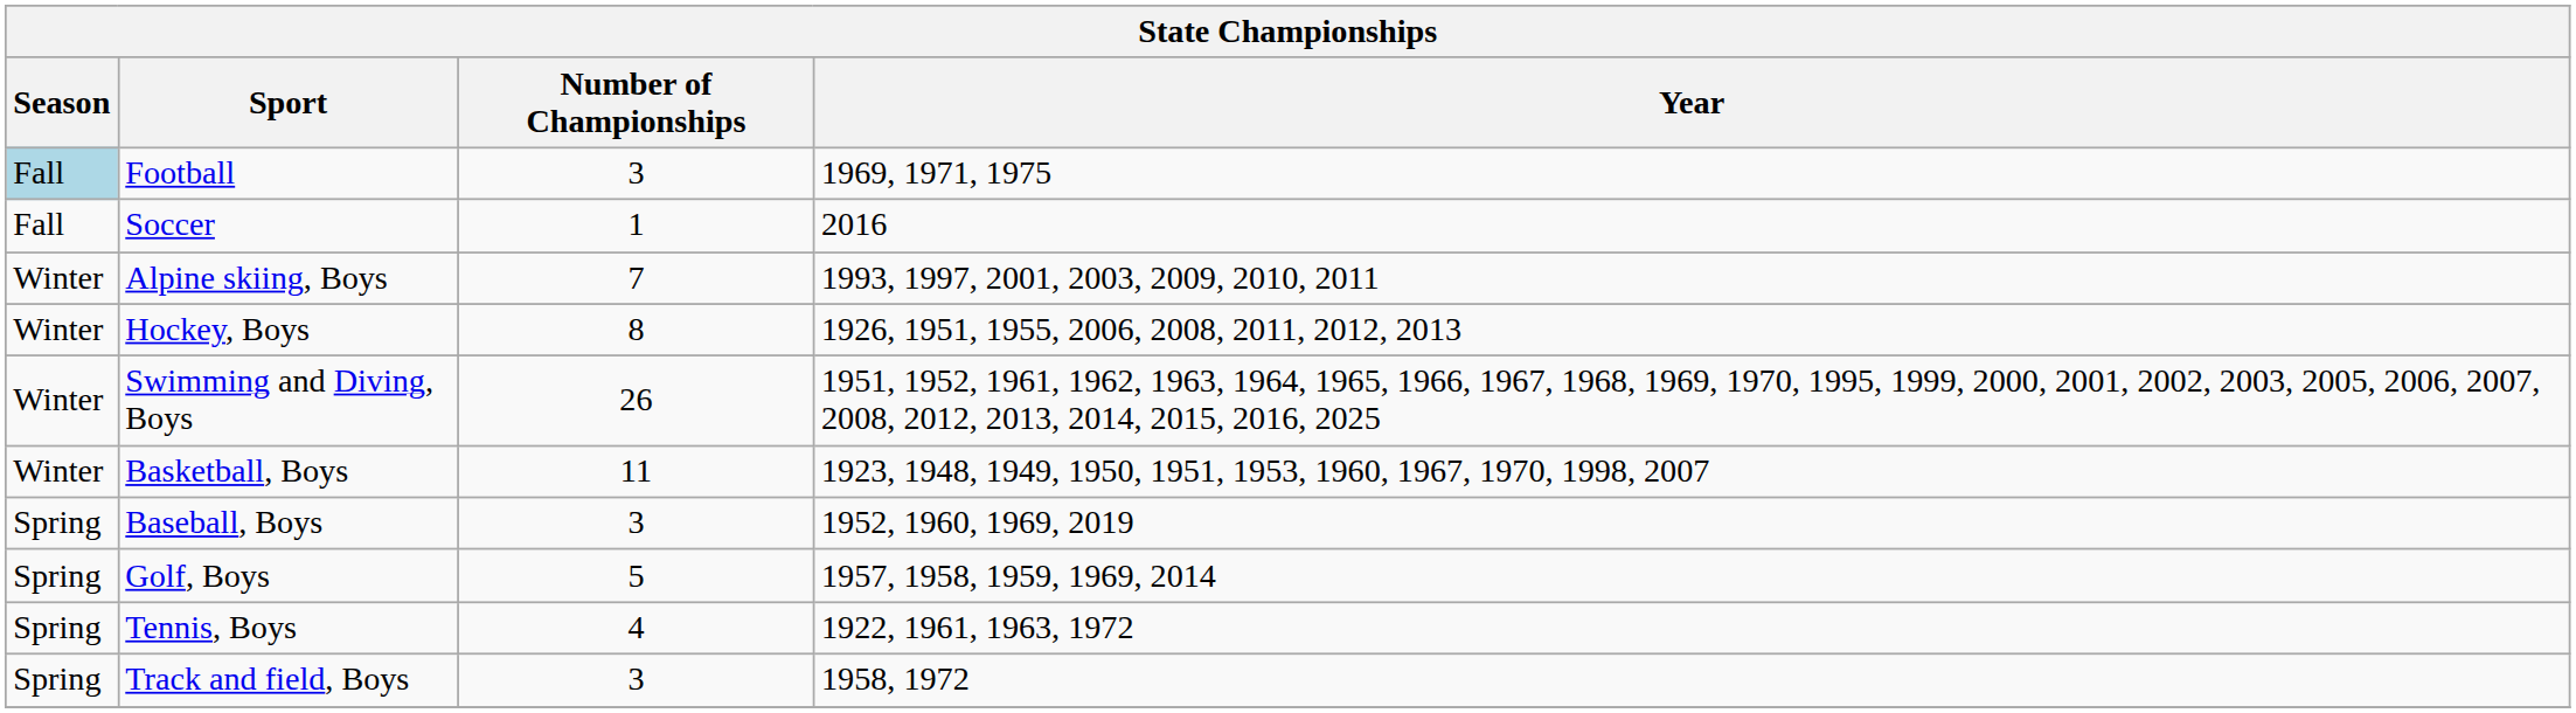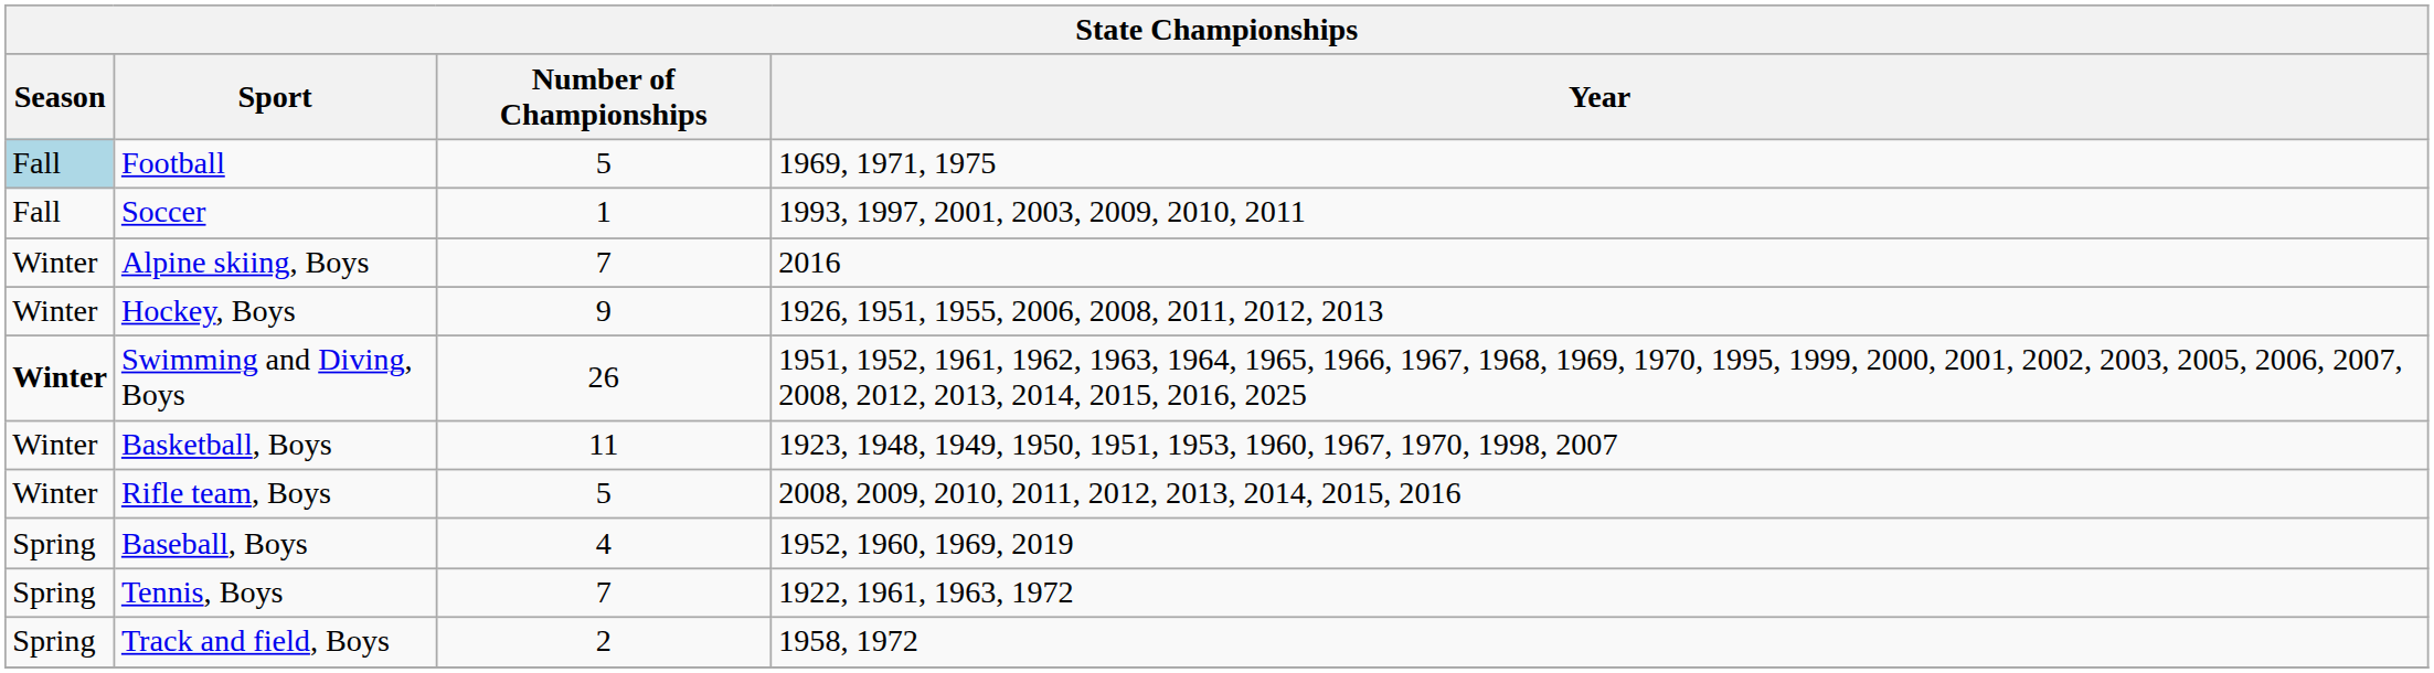Football | Number of Championships: 3 -> 5
Soccer | Year: 2016 -> 1993, 1997, 2001, 2003, 2009, 2010, 2011
Alpine skiing, Boys | Year: 1993, 1997, 2001, 2003, 2009, 2010, 2011 -> 2016
Hockey, Boys | Number of Championships: 8 -> 9
Swimming and Diving, Boys | Season: normal -> bold
+ row: Winter | Rifle team, Boys | 5 | 2008, 2009, 2010, 2011, 2012, 2013, 2014, 2015, 2016
Baseball, Boys | Number of Championships: 3 -> 4
- row: Spring | Golf, Boys | 5 | 1957, 1958, 1959, 1969, 2014
Tennis, Boys | Number of Championships: 4 -> 7
Track and field, Boys | Number of Championships: 3 -> 2
